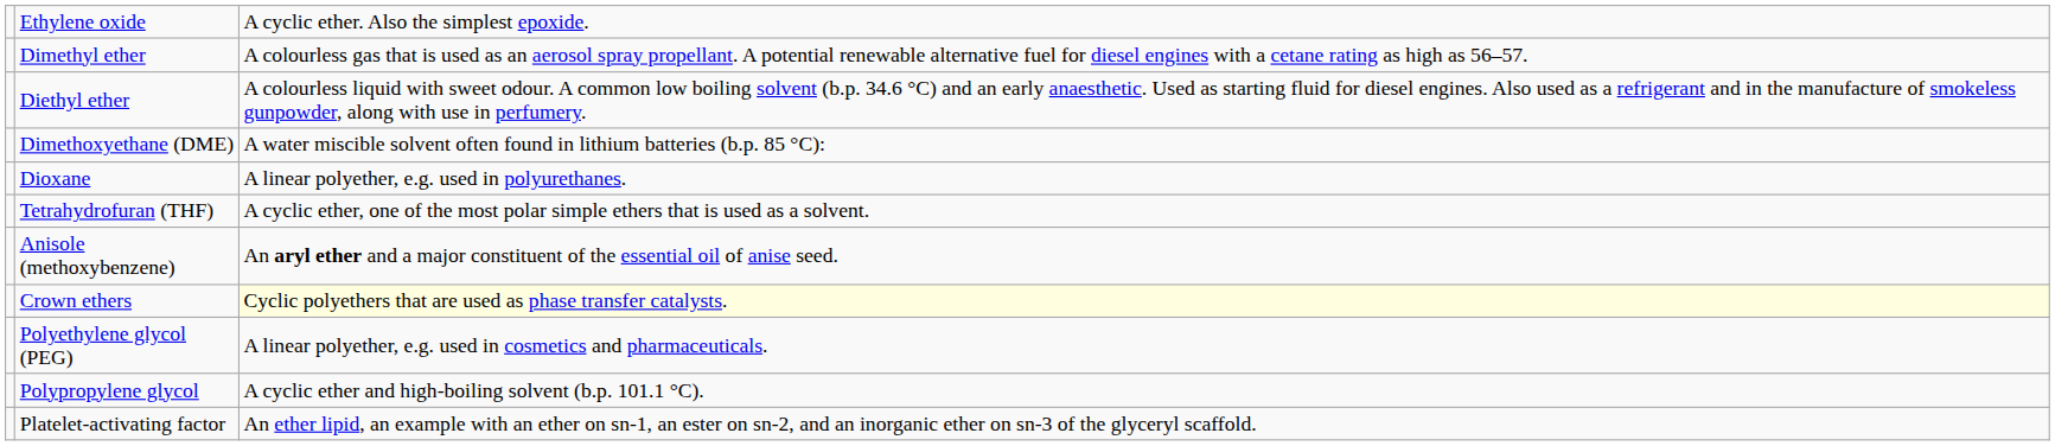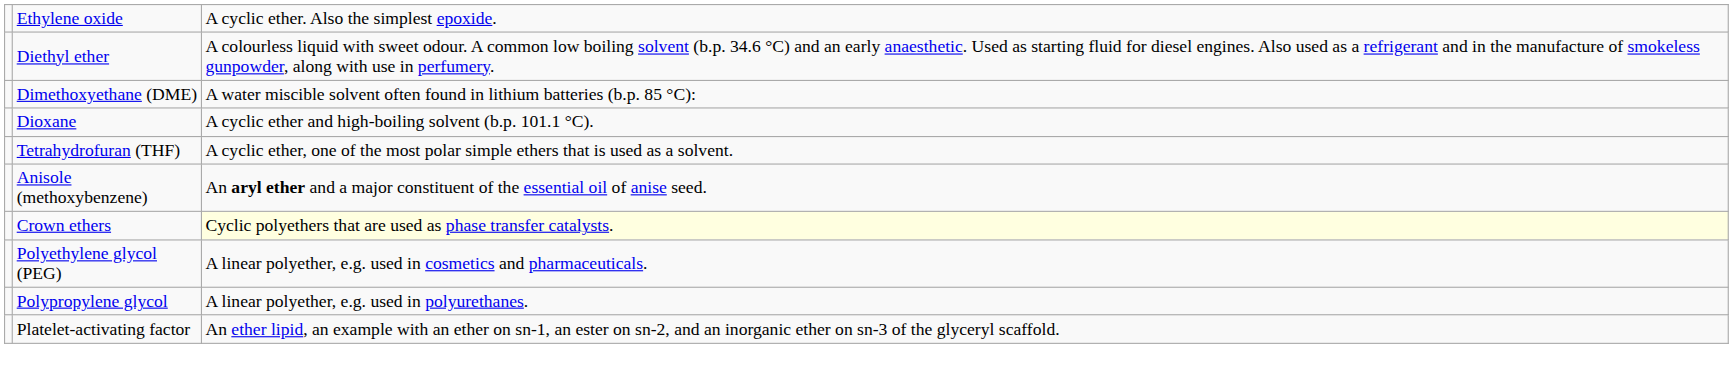- row: Dimethyl ether | A colourless gas that is used as an aerosol spray propellant. A potential renewable alternative fuel for diesel engines with a cetane rating as high as 56–57.
Dioxane | column 3: A linear polyether, e.g. used in polyurethanes. -> A cyclic ether and high-boiling solvent (b.p. 101.1 °C).
Polypropylene glycol | column 3: A cyclic ether and high-boiling solvent (b.p. 101.1 °C). -> A linear polyether, e.g. used in polyurethanes.
